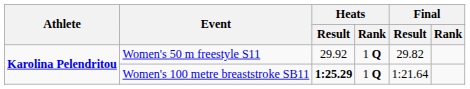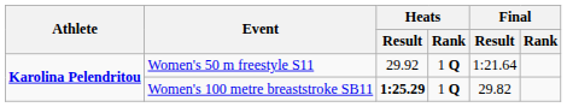Women's 50 m freestyle S11 | Final / Result: 29.82 -> 1:21.64
Women's 100 metre breaststroke SB11 | Final / Result: 1:21.64 -> 29.82
